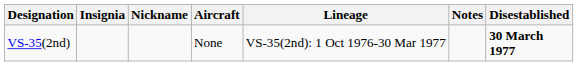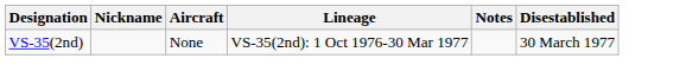- column: Insignia
VS-35(2nd) | Disestablished: bold -> normal
